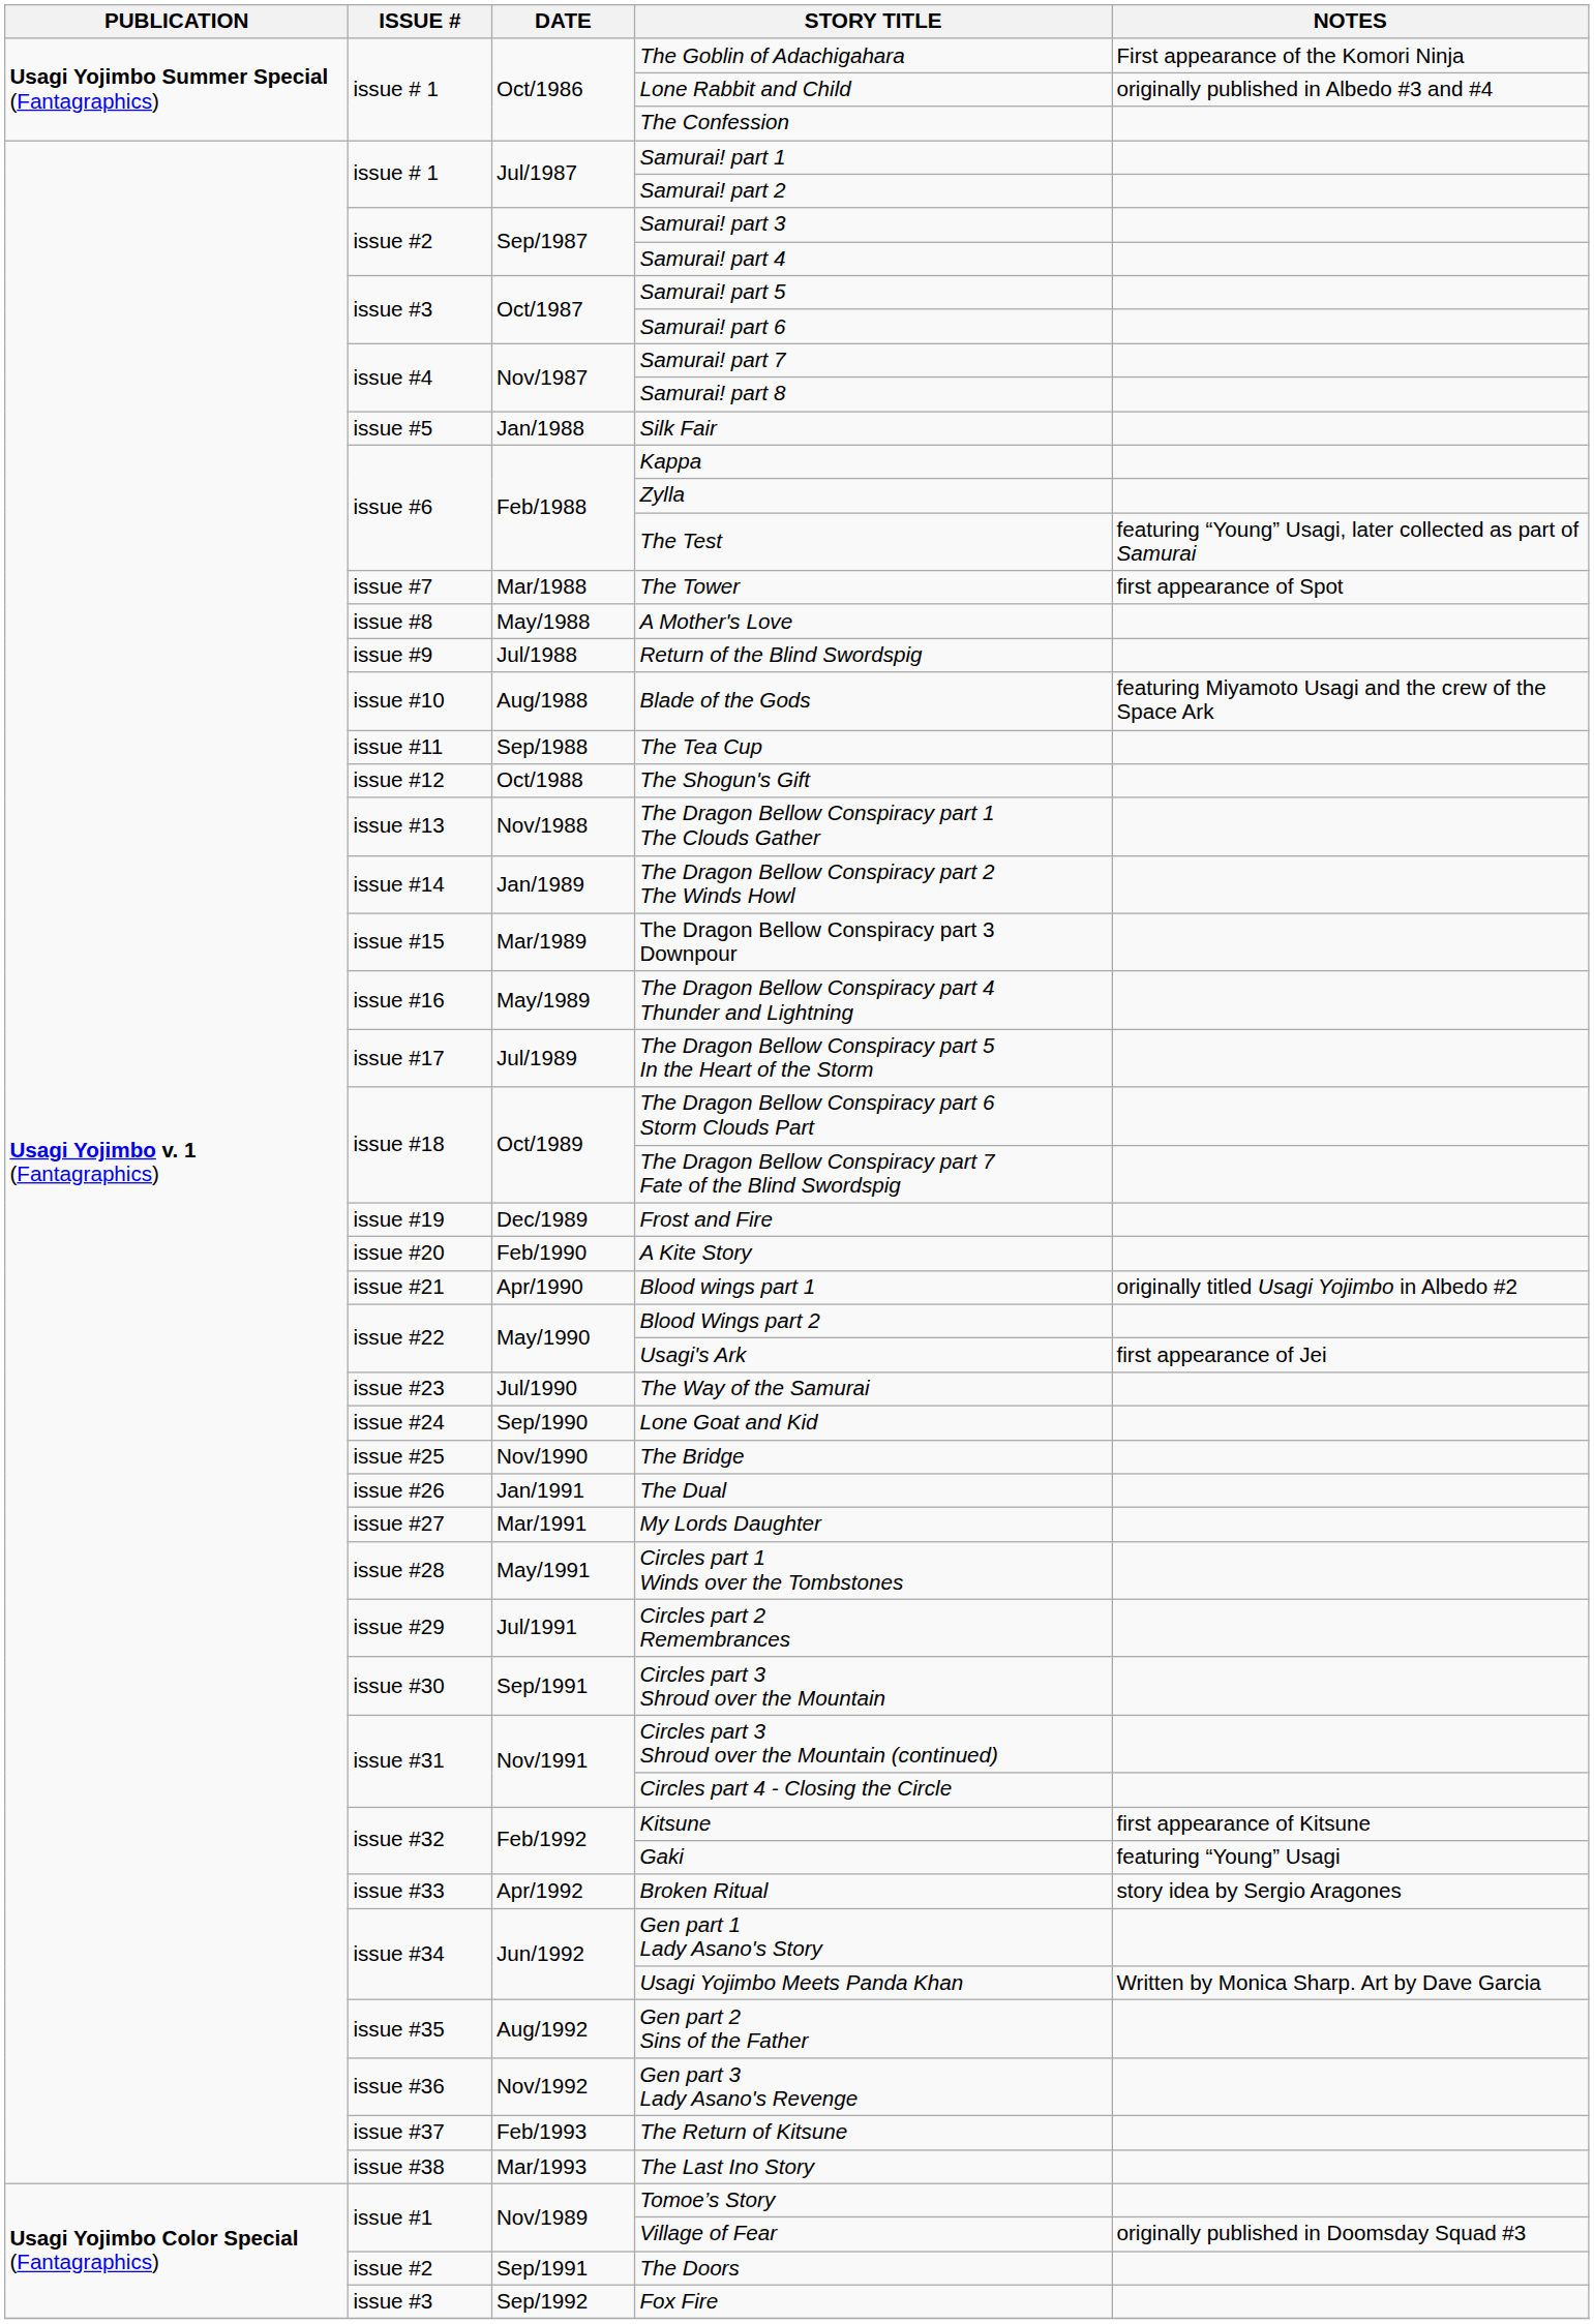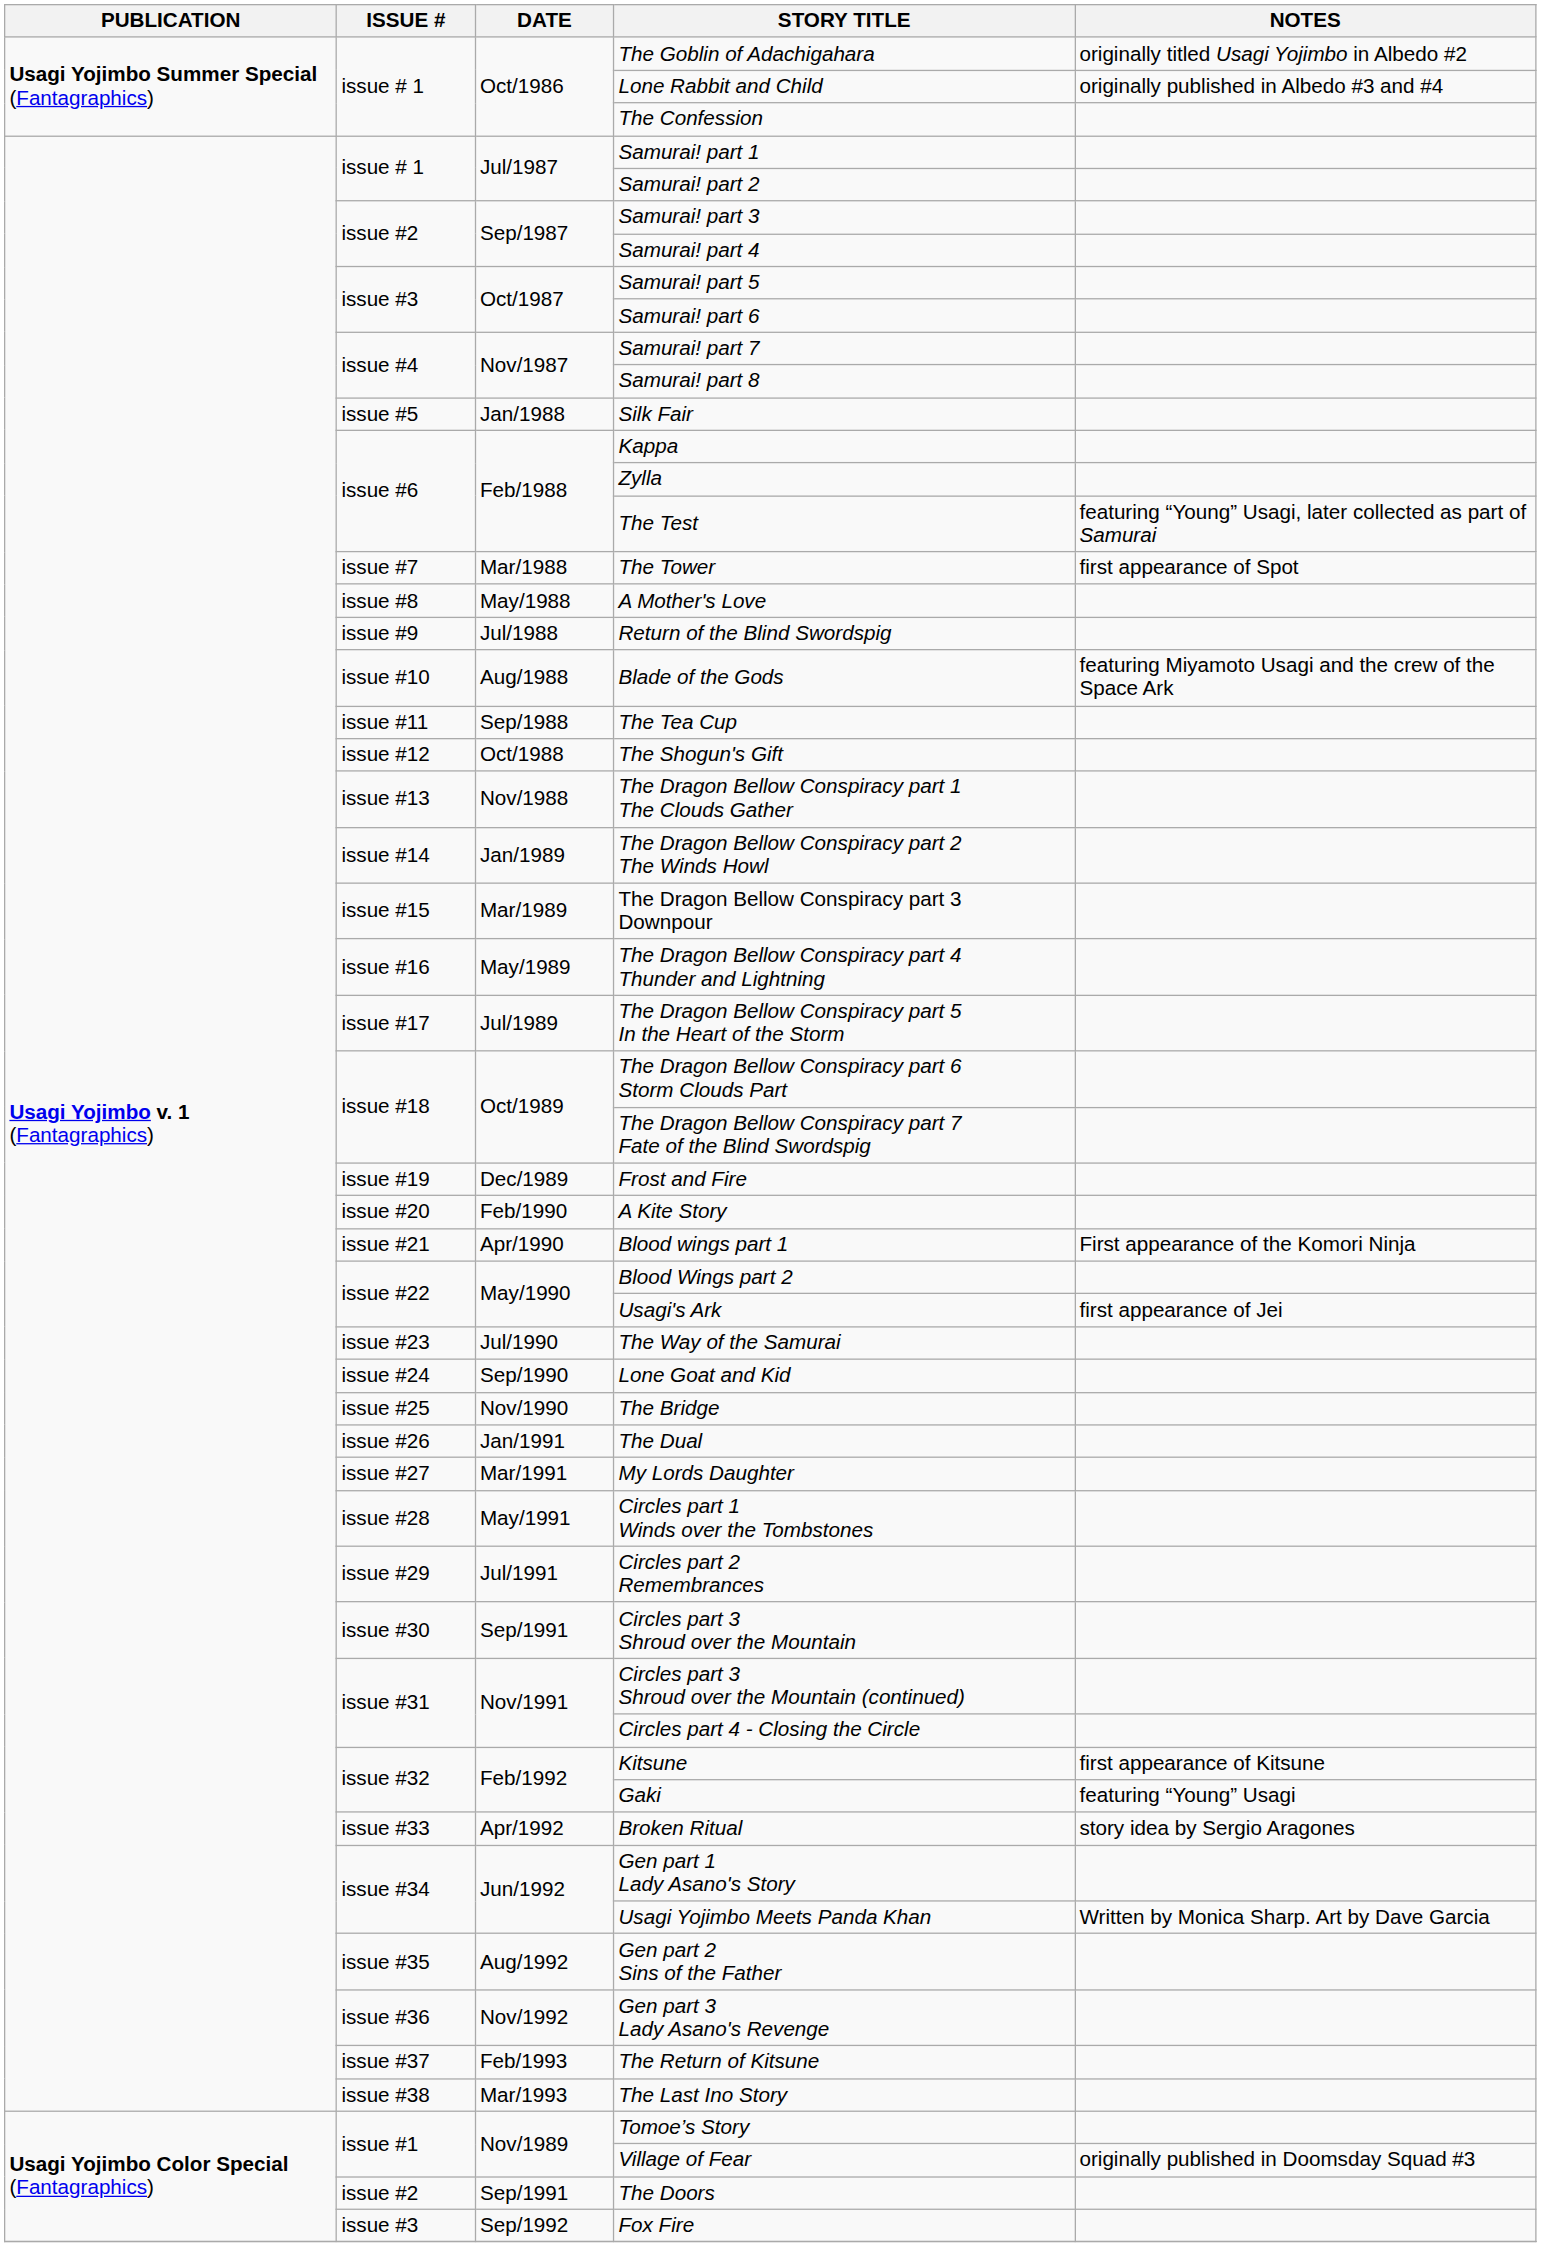The Goblin of Adachigahara | NOTES: First appearance of the Komori Ninja -> originally titled Usagi Yojimbo in Albedo #2
Blood wings part 1 | NOTES: originally titled Usagi Yojimbo in Albedo #2 -> First appearance of the Komori Ninja
